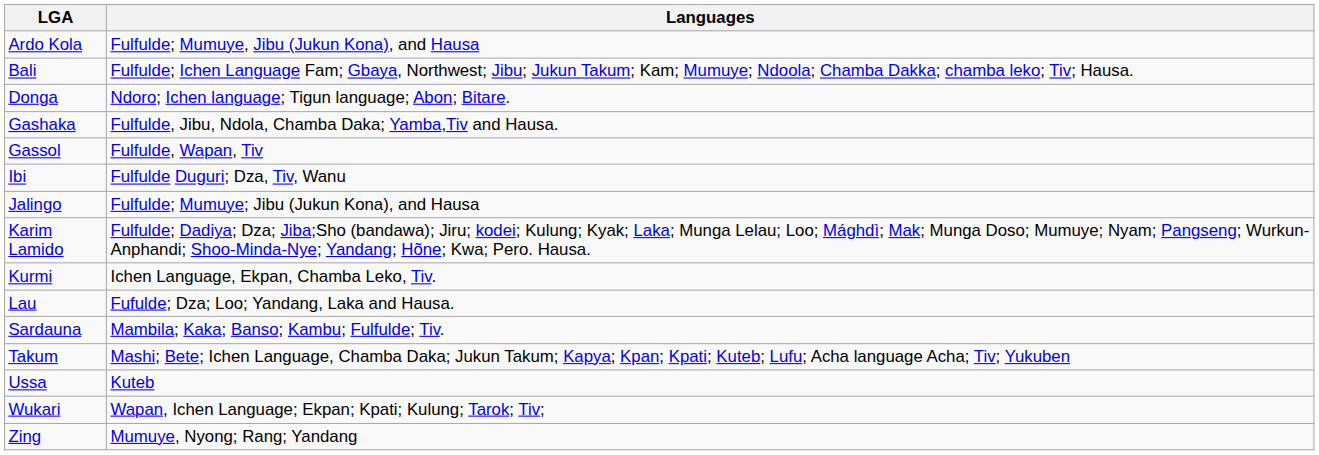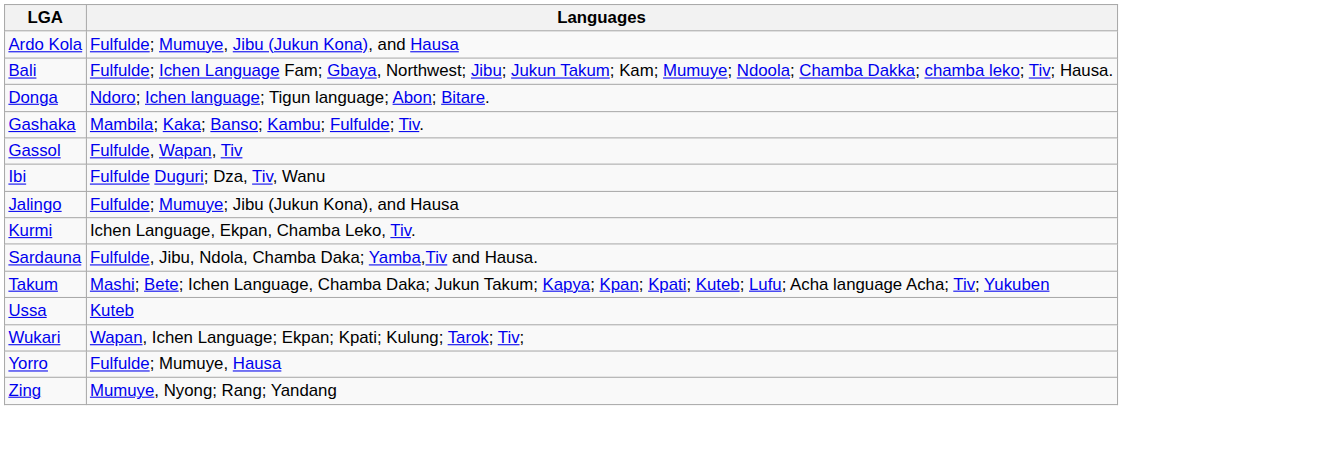Gashaka | Languages: Fulfulde, Jibu, Ndola, Chamba Daka; Yamba,Tiv and Hausa. -> Mambila; Kaka; Banso; Kambu; Fulfulde; Tiv.
- row: Karim Lamido | Fulfulde; Dadiya; Dza; Jiba;Sho (bandawa); Jiru; kodei; Kulung; Kyak; Laka; Munga Lelau; Loo; Mághdì; Mak; Munga Doso; Mumuye; Nyam; Pangseng; Wurkun-Anphandi; Shoo-Minda-Nye; Yandang; Hõne; Kwa; Pero. Hausa.
- row: Lau | Fufulde; Dza; Loo; Yandang, Laka and Hausa.
Sardauna | Languages: Mambila; Kaka; Banso; Kambu; Fulfulde; Tiv. -> Fulfulde, Jibu, Ndola, Chamba Daka; Yamba,Tiv and Hausa.
+ row: Yorro | Fulfulde; Mumuye, Hausa
